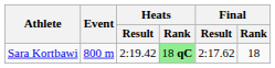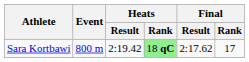Sara Kortbawi | Final / Rank: 18 -> 17
